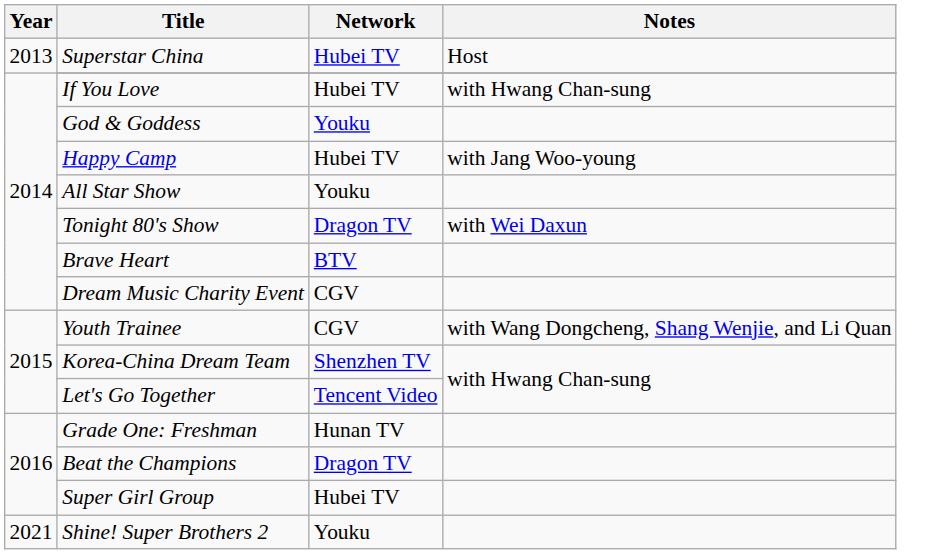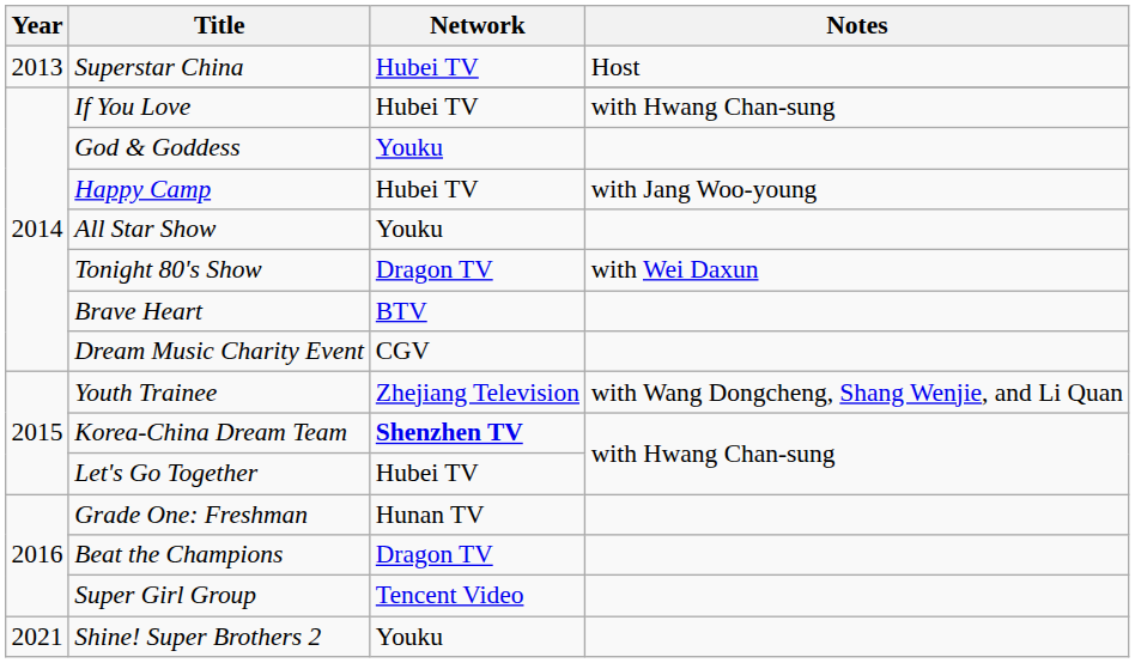Youth Trainee | Network: CGV -> Zhejiang Television
Korea-China Dream Team | Network: normal -> bold
Let's Go Together | Network: Tencent Video -> Hubei TV
Super Girl Group | Network: Hubei TV -> Tencent Video
